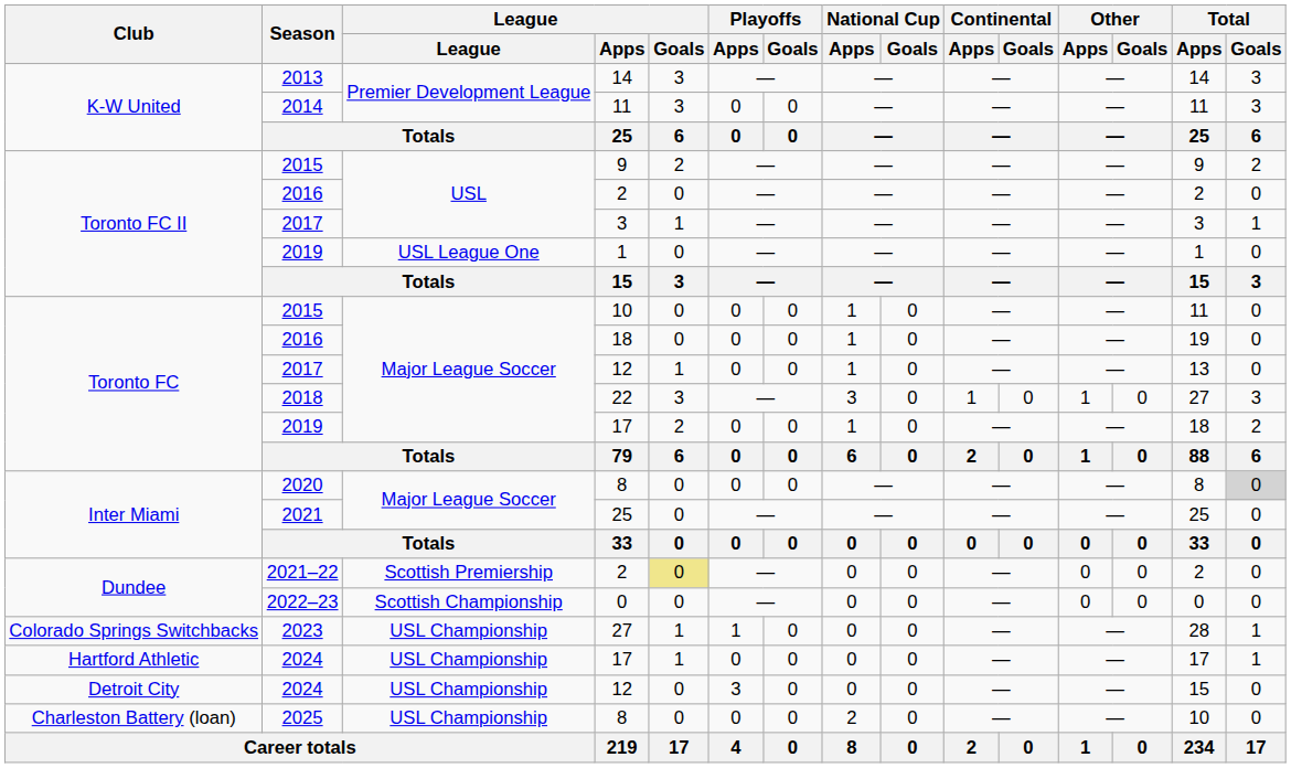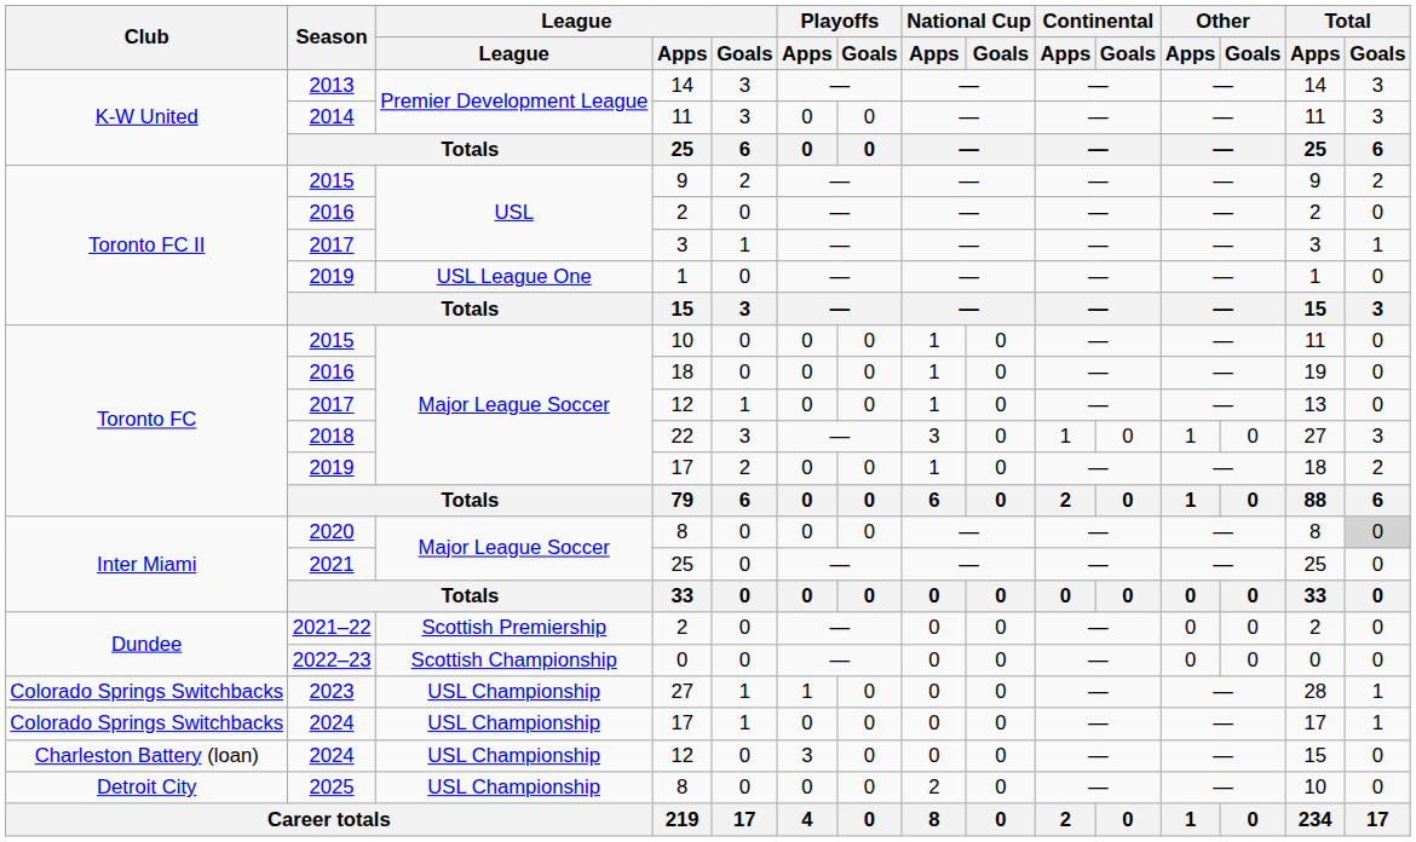2021–22 / 2 | League / Goals: khaki background -> no background
2024 / 17 | Club: Hartford Athletic -> Colorado Springs Switchbacks
2024 / 12 | Club: Detroit City -> Charleston Battery (loan)
2025 / 8 | Club: Charleston Battery (loan) -> Detroit City
